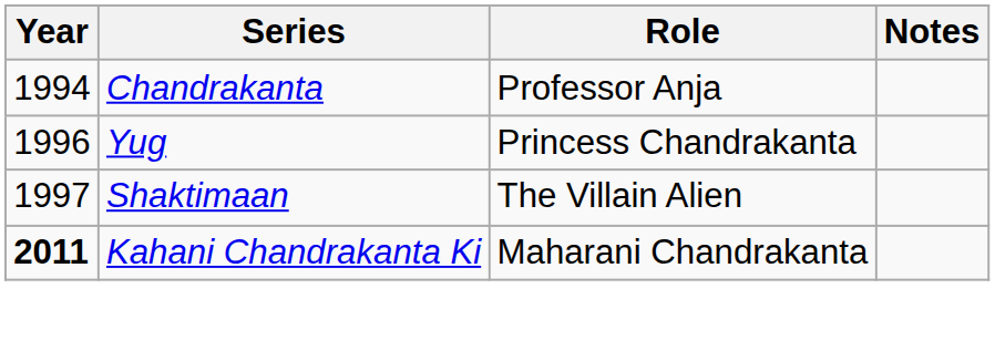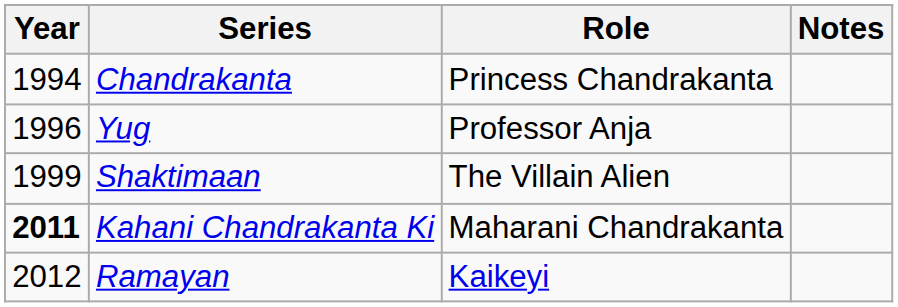Chandrakanta | Role: Professor Anja -> Princess Chandrakanta
Yug | Role: Princess Chandrakanta -> Professor Anja
Shaktimaan | Year: 1997 -> 1999
+ row: 2012 | Ramayan | Kaikeyi
